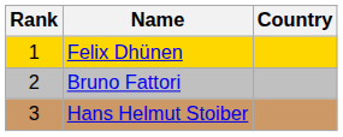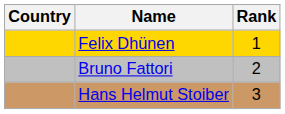columns swapped: Rank <-> Country
